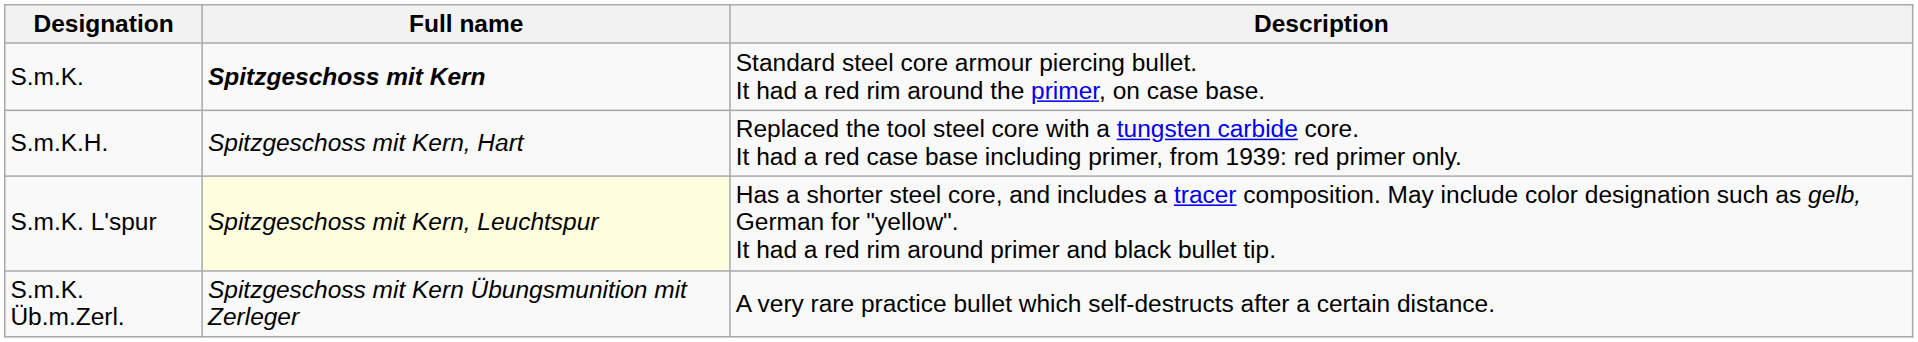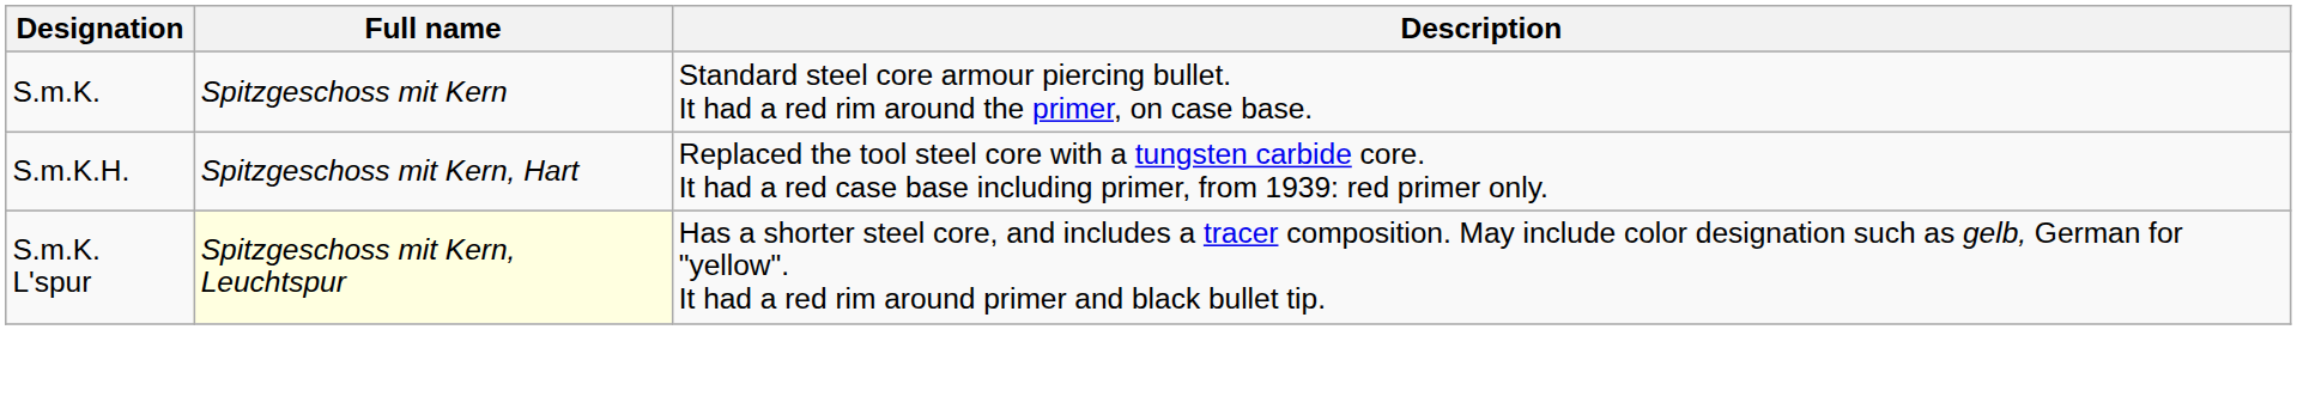S.m.K. | Full name: bold -> normal
- row: S.m.K. Üb.m.Zerl. | Spitzgeschoss mit Kern Übungsmunition mit Zerleger | A very rare practice bullet which self-destructs after a certain distance.
